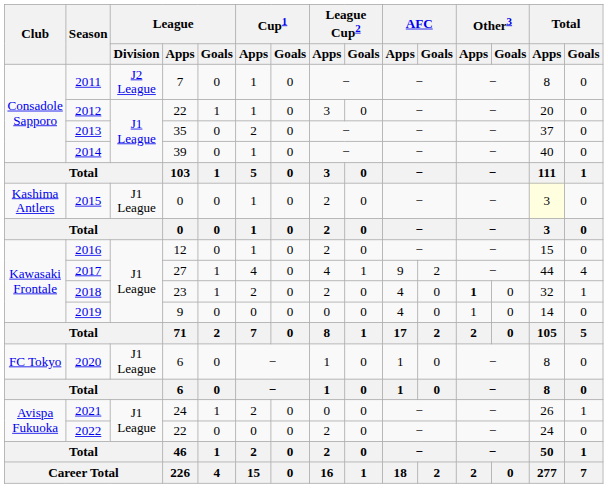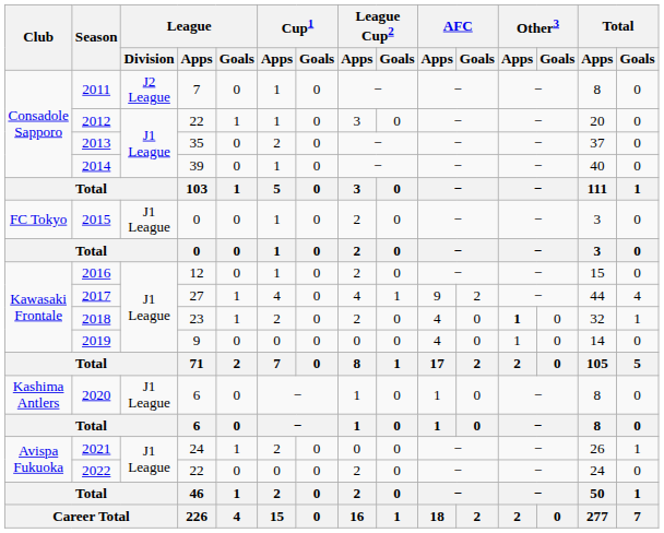2015 | Club: Kashima Antlers -> FC Tokyo
2015 | Total / Apps: lightyellow background -> no background
2020 | Club: FC Tokyo -> Kashima Antlers
